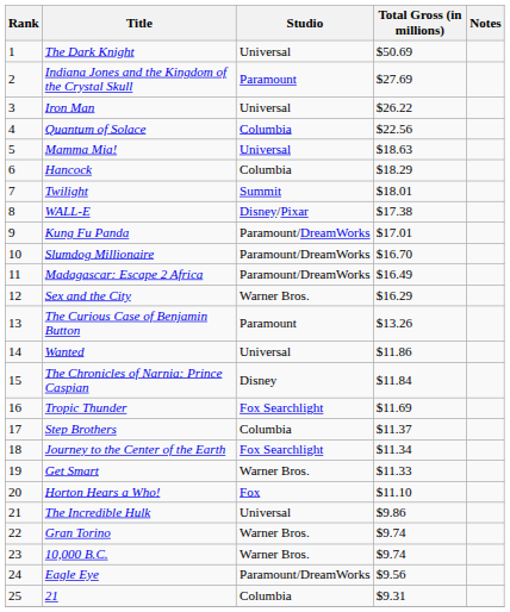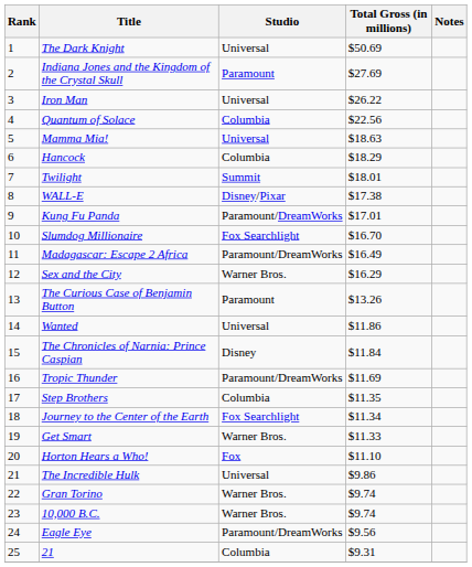Slumdog Millionaire | Studio: Paramount/DreamWorks -> Fox Searchlight
Tropic Thunder | Studio: Fox Searchlight -> Paramount/DreamWorks
Step Brothers | Total Gross (in millions): $11.37 -> $11.35
